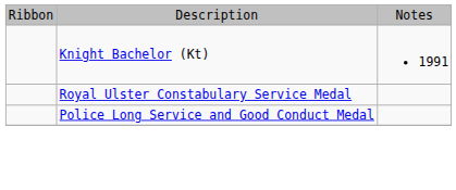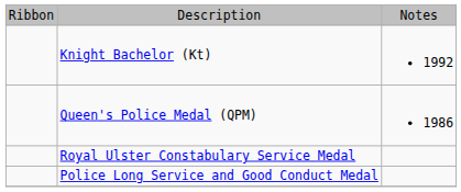Knight Bachelor (Kt) | column 3: 1991 -> 1992
+ row: Queen's Police Medal (QPM) | 1986
